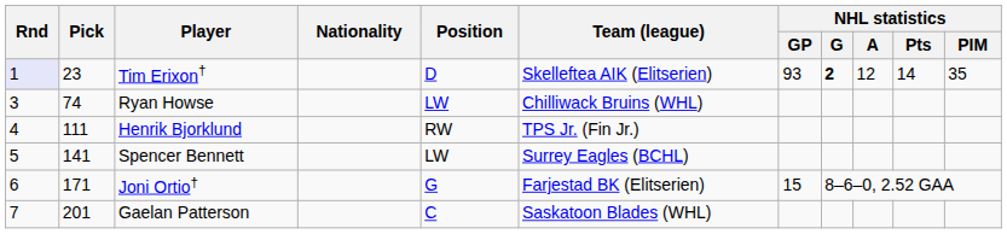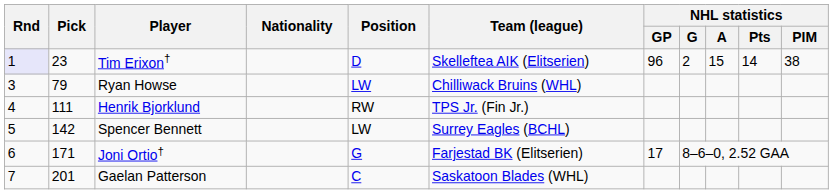Tim Erixon† | NHL statistics / GP: 93 -> 96
Tim Erixon† | NHL statistics / G: bold -> normal
Tim Erixon† | NHL statistics / A: 12 -> 15
Tim Erixon† | NHL statistics / PIM: 35 -> 38
Ryan Howse | Pick: 74 -> 79
Spencer Bennett | Pick: 141 -> 142
Joni Ortio† | NHL statistics / GP: 15 -> 17
